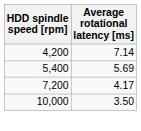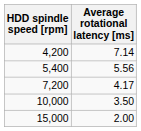5,400 | Average rotational latency [ms]: 5.69 -> 5.56
+ row: 15,000 | 2.00
